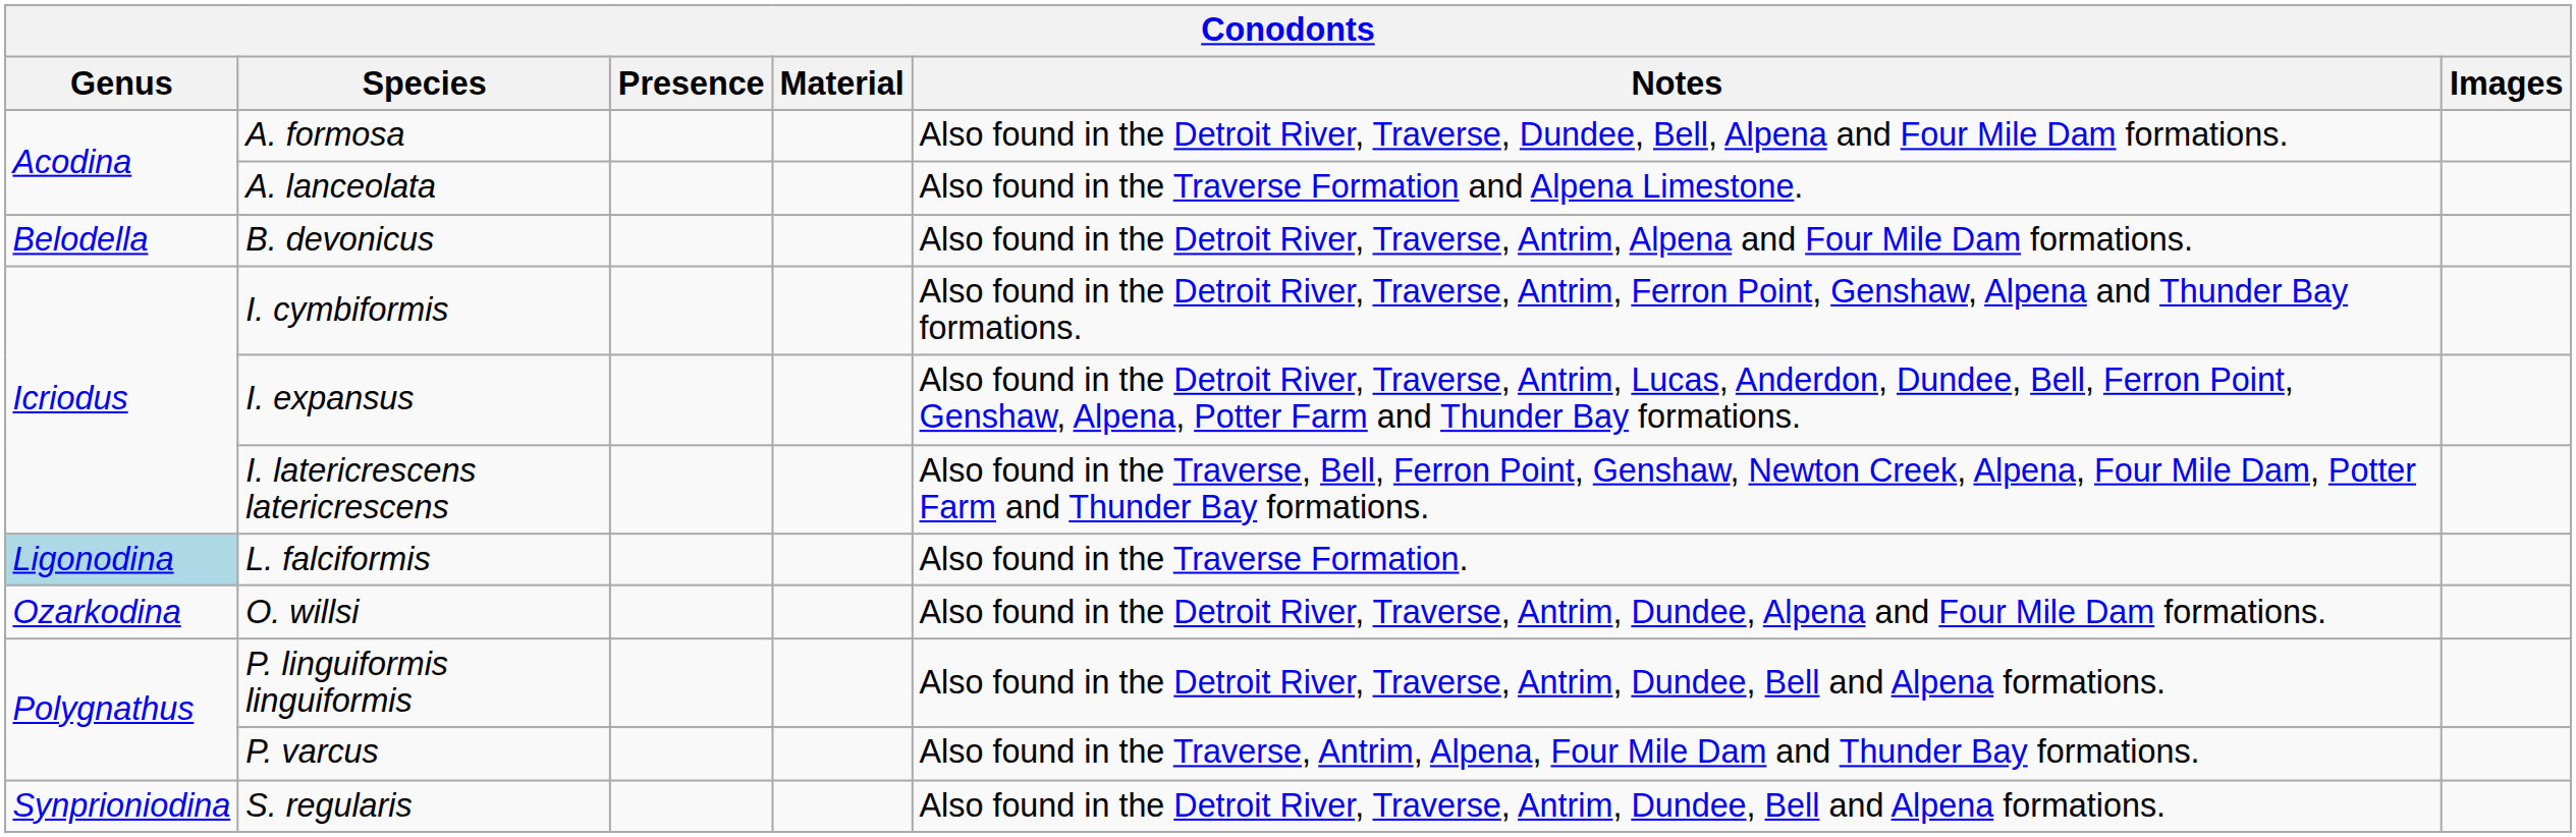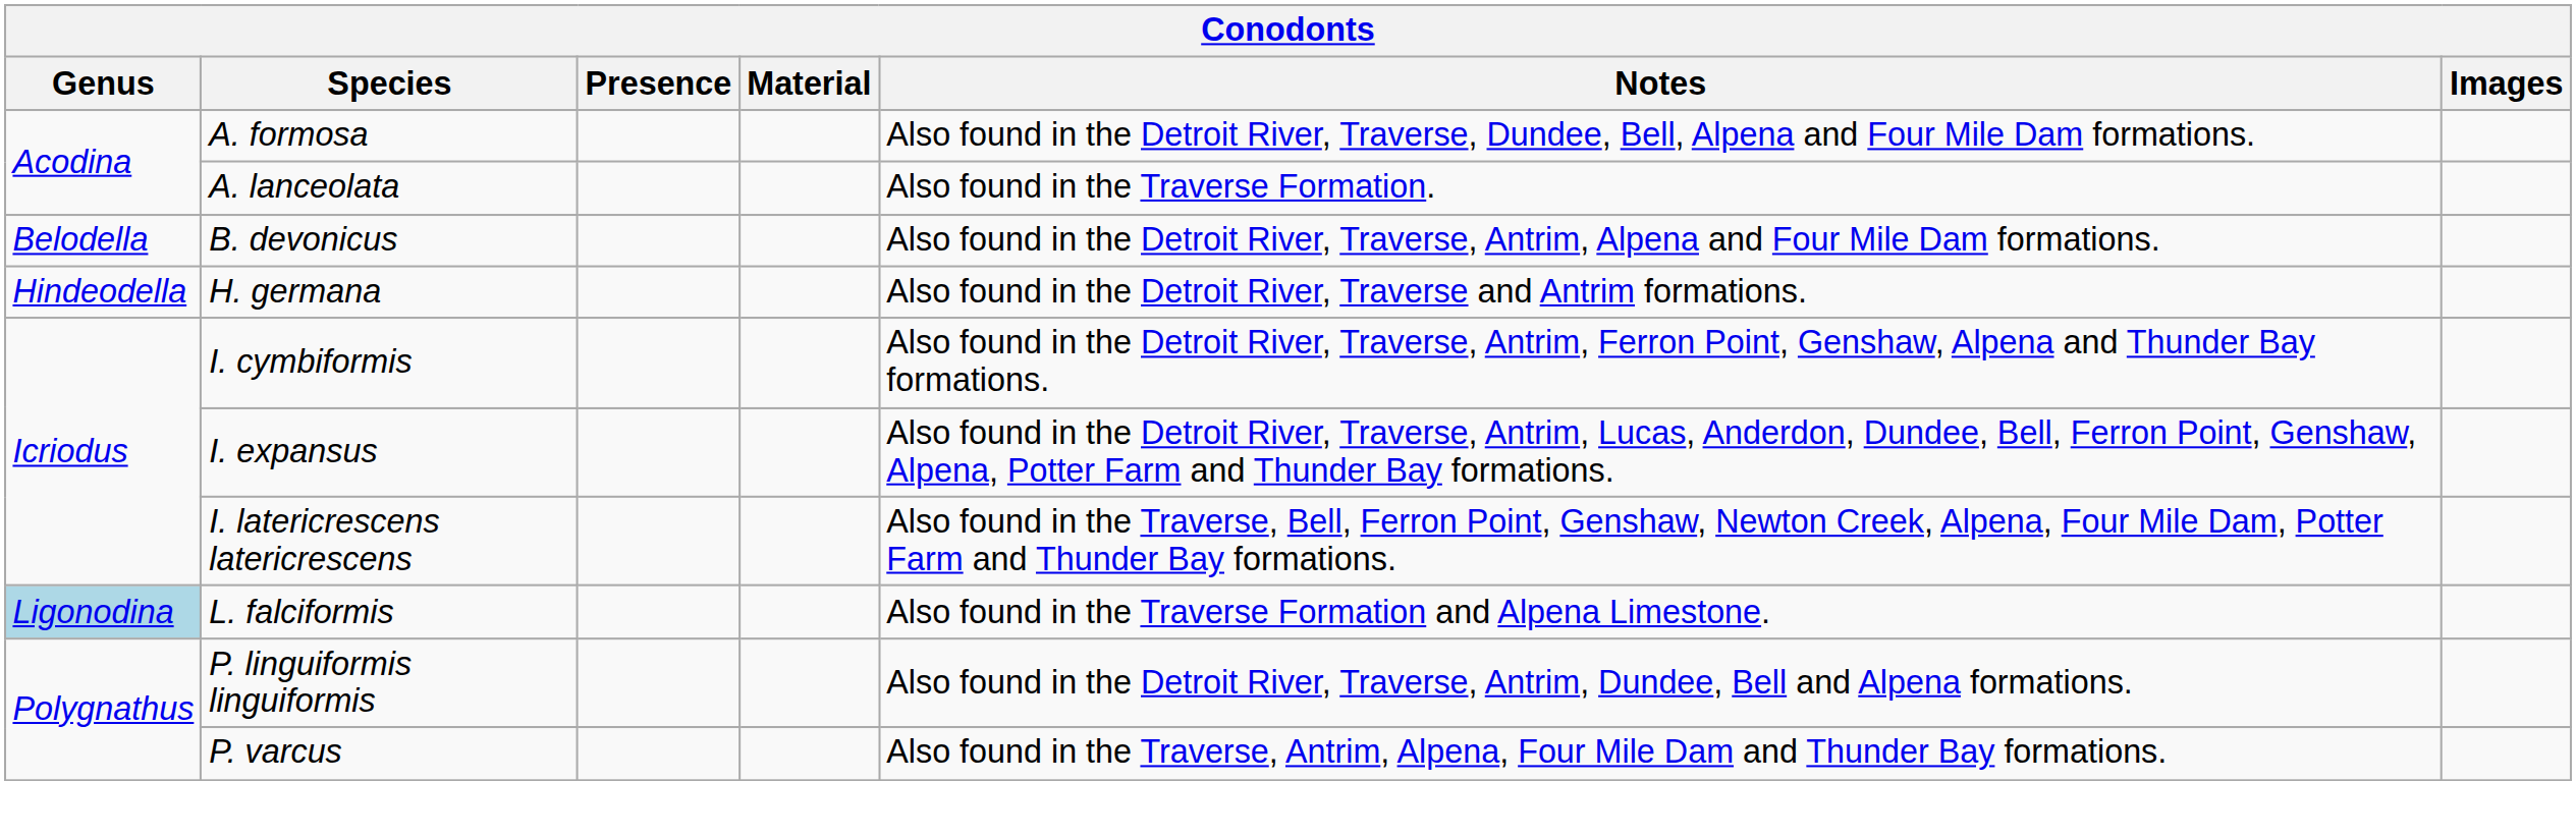A. lanceolata | Notes: Also found in the Traverse Formation and Alpena Limestone. -> Also found in the Traverse Formation.
+ row: Hindeodella | H. germana | Also found in the Detroit River, Traverse and Antrim formations.
L. falciformis | Notes: Also found in the Traverse Formation. -> Also found in the Traverse Formation and Alpena Limestone.
- row: Ozarkodina | O. willsi | Also found in the Detroit River, Traverse, Antrim, Dundee, Alpena and Four Mile Dam formations.
- row: Synprioniodina | S. regularis | Also found in the Detroit River, Traverse, Antrim, Dundee, Bell and Alpena formations.
